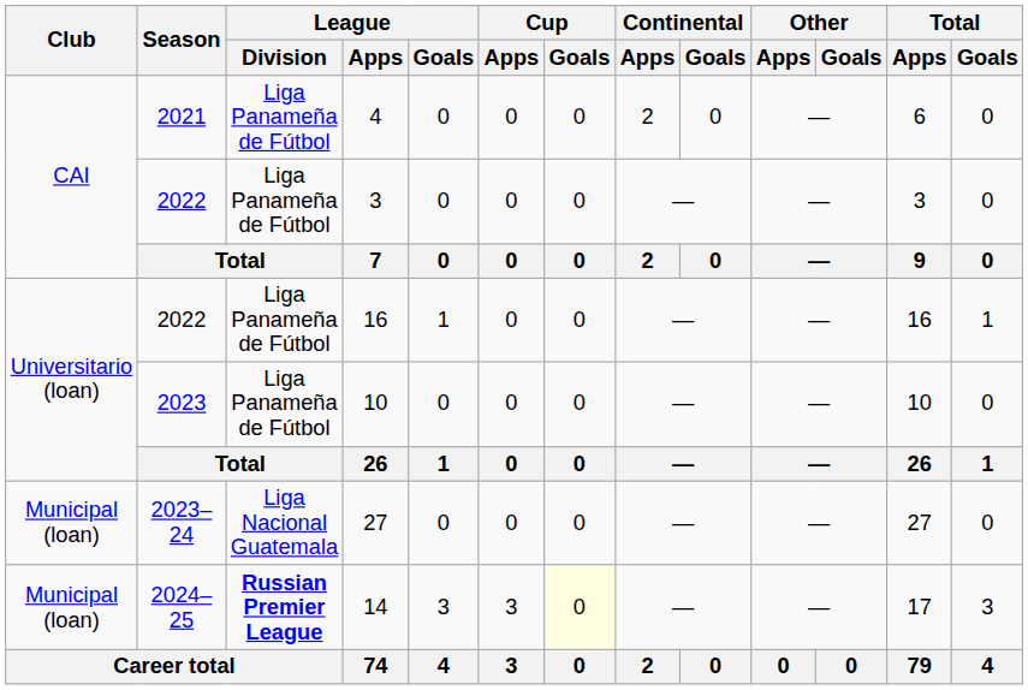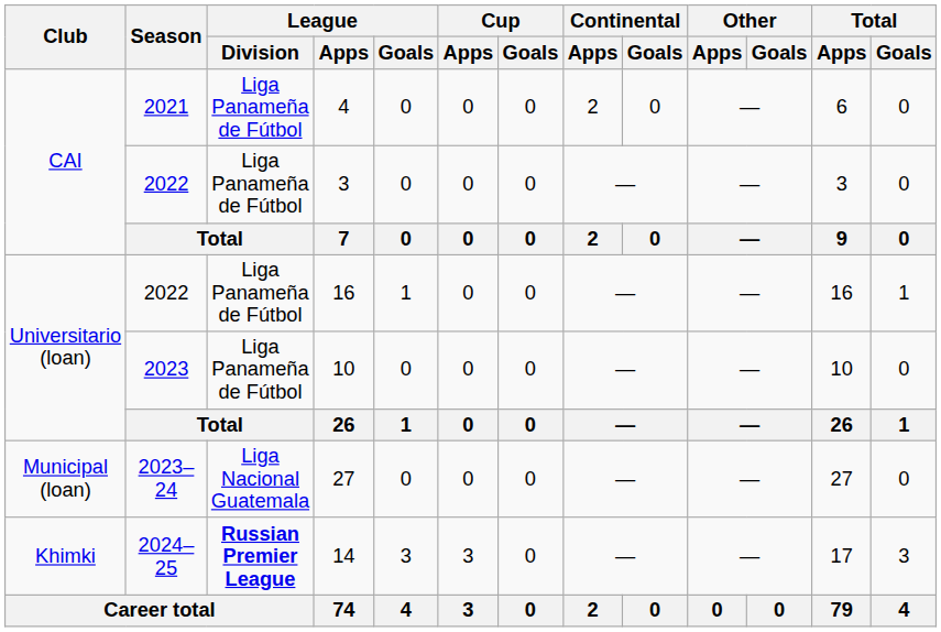14 | Club: Municipal (loan) -> Khimki
14 | Cup / Goals: lightyellow background -> no background
